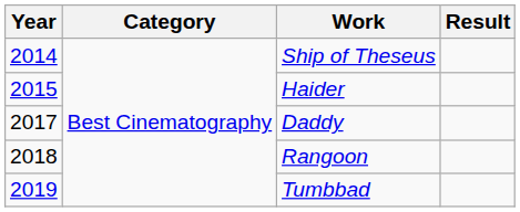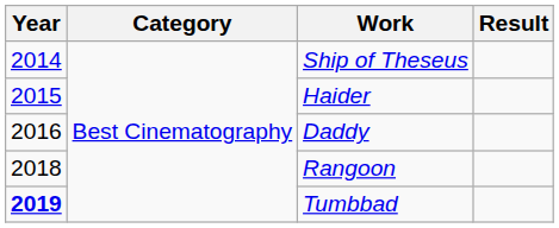Daddy | Year: 2017 -> 2016
Tumbbad | Year: normal -> bold
